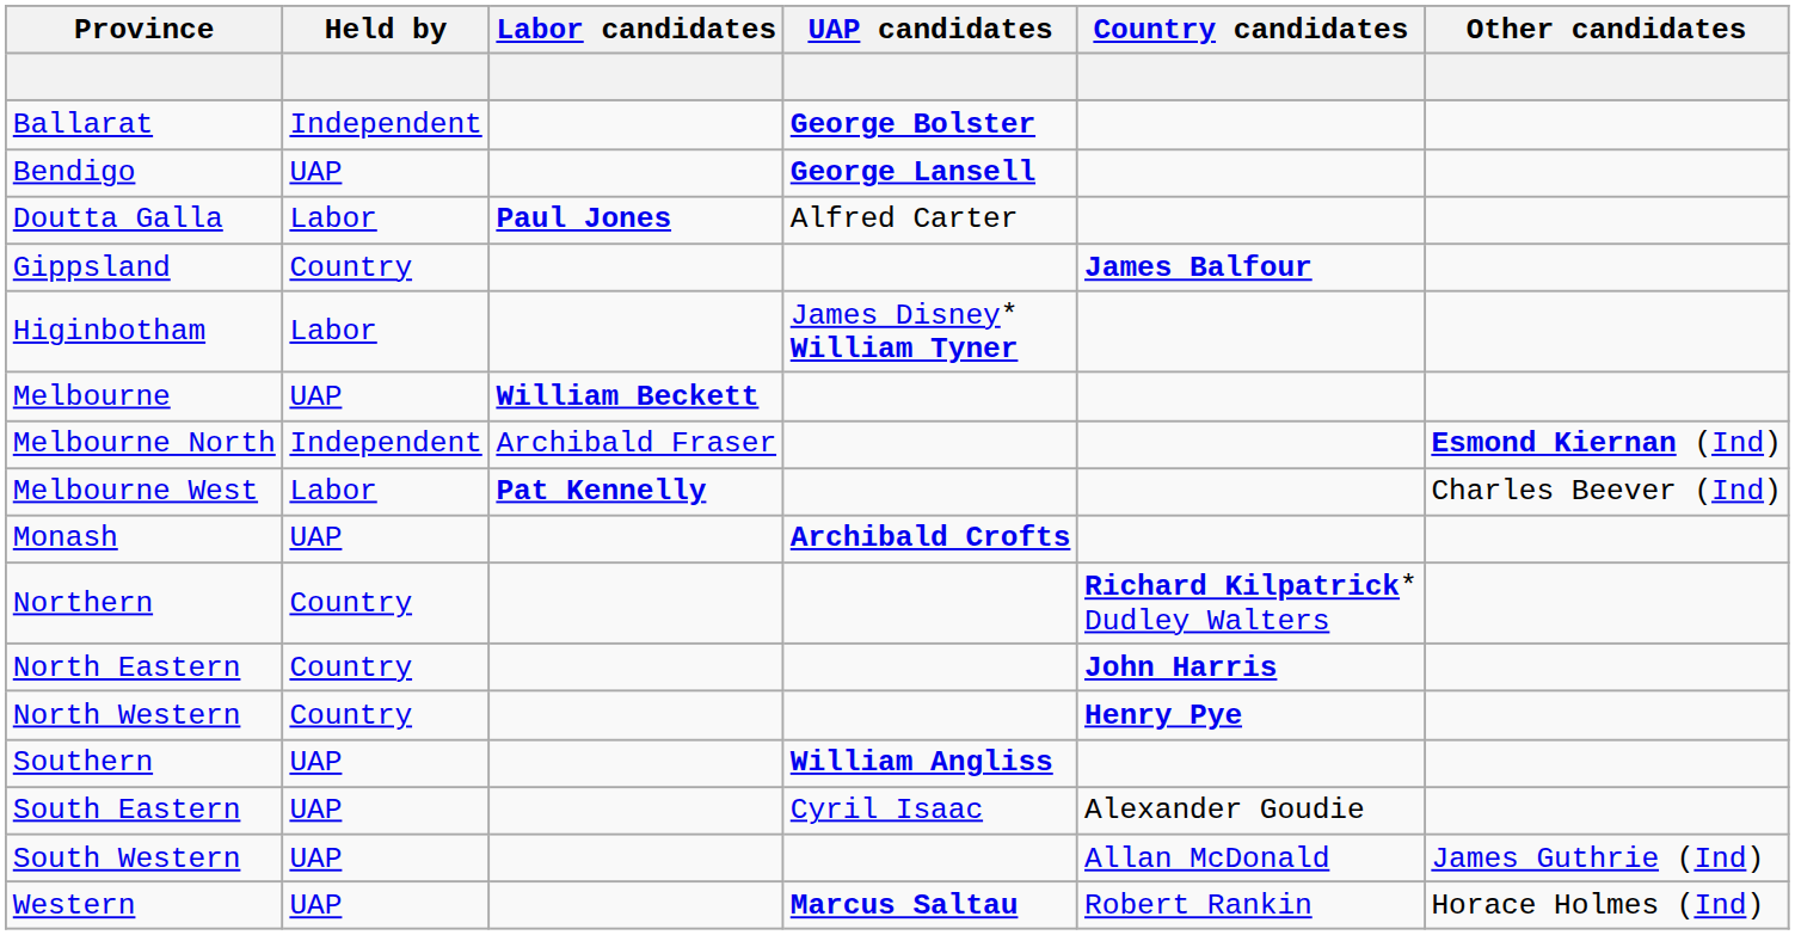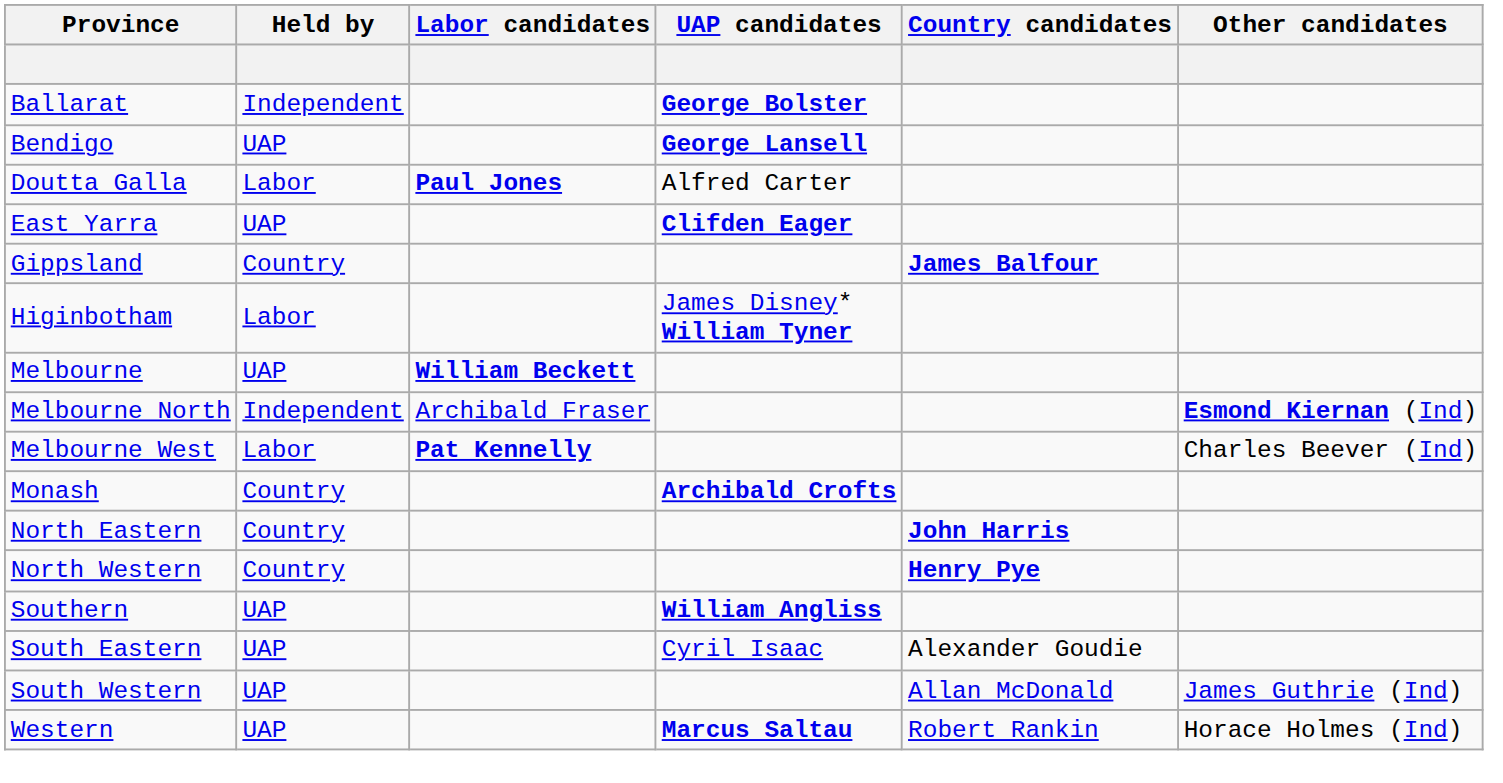+ row: East Yarra | UAP | Clifden Eager
Monash | Held by: UAP -> Country
- row: Northern | Country | Richard Kilpatrick* Dudley Walters
